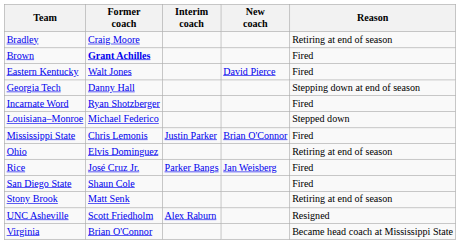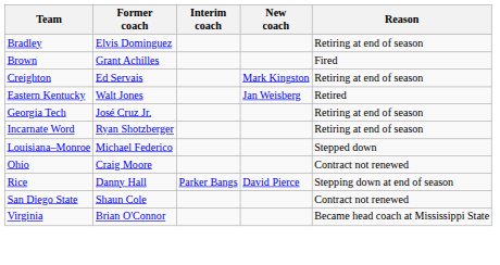Bradley | Former coach: Craig Moore -> Elvis Dominguez
Brown | Former coach: bold -> normal
+ row: Creighton | Ed Servais | Mark Kingston | Retiring at end of season
Eastern Kentucky | New coach: David Pierce -> Jan Weisberg
Eastern Kentucky | Reason: Fired -> Retired
Georgia Tech | Former coach: Danny Hall -> José Cruz Jr.
Georgia Tech | Reason: Stepping down at end of season -> Retiring at end of season
Incarnate Word | Reason: Fired -> Retiring at end of season
- row: Mississippi State | Chris Lemonis | Justin Parker | Brian O'Connor | Fired
Ohio | Former coach: Elvis Dominguez -> Craig Moore
Ohio | Reason: Retiring at end of season -> Contract not renewed
Rice | Former coach: José Cruz Jr. -> Danny Hall
Rice | New coach: Jan Weisberg -> David Pierce
Rice | Reason: Fired -> Stepping down at end of season
San Diego State | Reason: Fired -> Contract not renewed
- row: Stony Brook | Matt Senk | Retiring at end of season
- row: UNC Asheville | Scott Friedholm | Alex Raburn | Resigned
